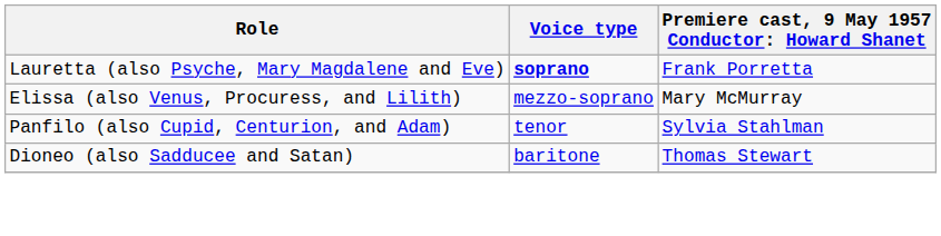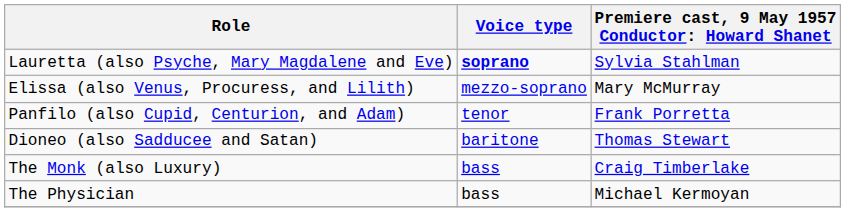Lauretta (also Psyche, Mary Magdalene and Eve) | column 3: Frank Porretta -> Sylvia Stahlman
Panfilo (also Cupid, Centurion, and Adam) | column 3: Sylvia Stahlman -> Frank Porretta
+ row: The Monk (also Luxury) | bass | Craig Timberlake
+ row: The Physician | bass | Michael Kermoyan
